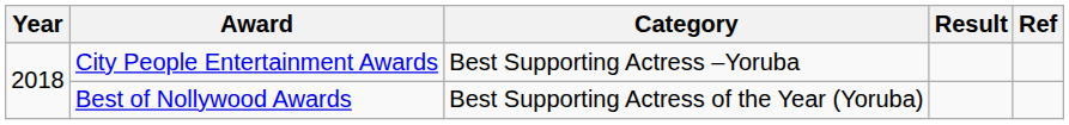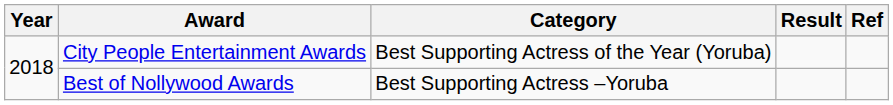City People Entertainment Awards | Category: Best Supporting Actress –Yoruba -> Best Supporting Actress of the Year (Yoruba)
Best of Nollywood Awards | Category: Best Supporting Actress of the Year (Yoruba) -> Best Supporting Actress –Yoruba
